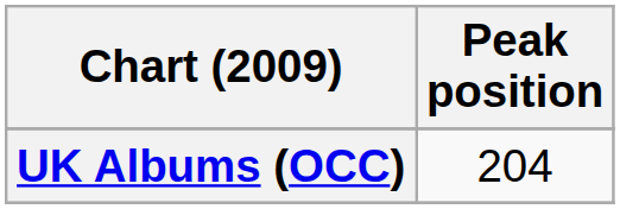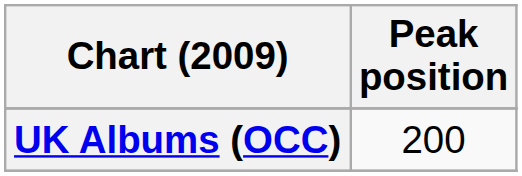UK Albums (OCC) | Peak position: 204 -> 200
